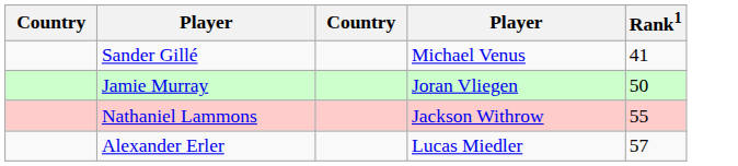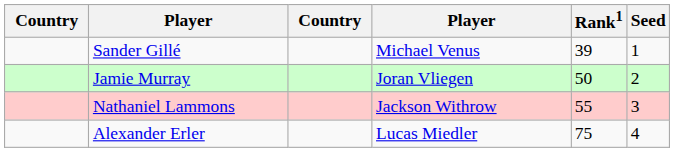+ column: Seed | 1 | 2 | 3 | 4
Sander Gillé | Rank1: 41 -> 39
Alexander Erler | Rank1: 57 -> 75
